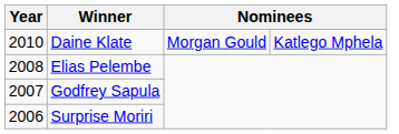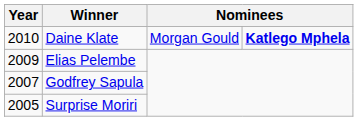Daine Klate | column 4: normal -> bold
Elias Pelembe | Year: 2008 -> 2009
Surprise Moriri | Year: 2006 -> 2005
